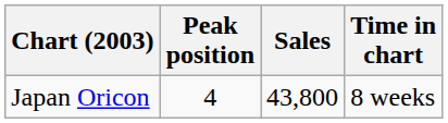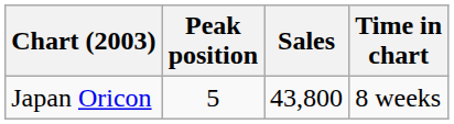Japan Oricon | Peak position: 4 -> 5
